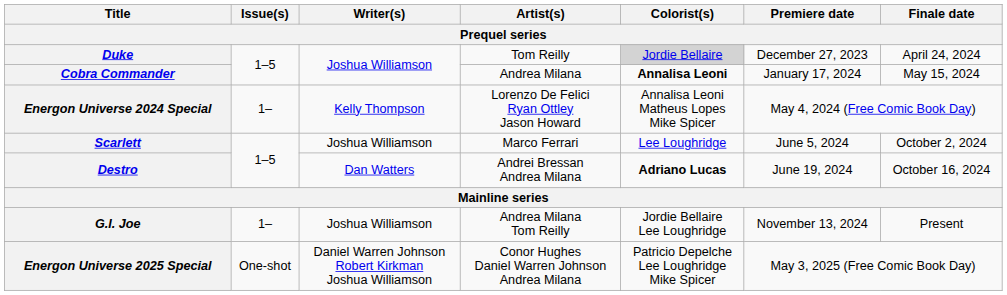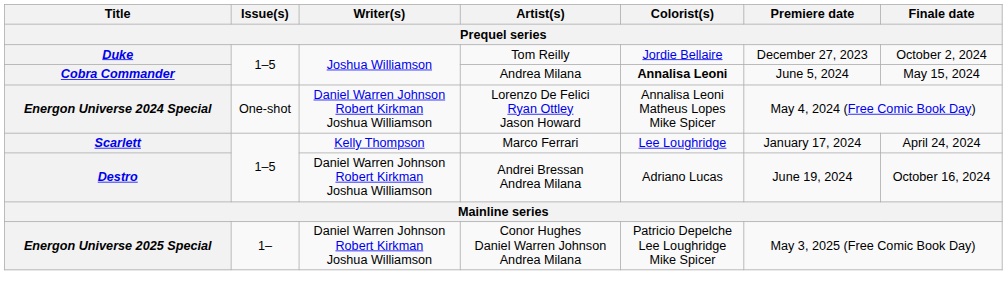Duke | Colorist(s): lightgrey background -> no background
Duke | Finale date: April 24, 2024 -> October 2, 2024
Cobra Commander | Premiere date: January 17, 2024 -> June 5, 2024
Energon Universe 2024 Special | Issue(s): 1– -> One-shot
Energon Universe 2024 Special | Writer(s): Kelly Thompson -> Daniel Warren Johnson Robert Kirkman Joshua Williamson
Scarlett | Writer(s): Joshua Williamson -> Kelly Thompson
Scarlett | Premiere date: June 5, 2024 -> January 17, 2024
Scarlett | Finale date: October 2, 2024 -> April 24, 2024
Destro | Writer(s): Dan Watters -> Daniel Warren Johnson Robert Kirkman Joshua Williamson
Destro | Colorist(s): bold -> normal
- row: G.I. Joe | 1– | Joshua Williamson | Andrea Milana Tom Reilly | Jordie Bellaire Lee Loughridge | November 13, 2024 | Present
Energon Universe 2025 Special | Issue(s): One-shot -> 1–
